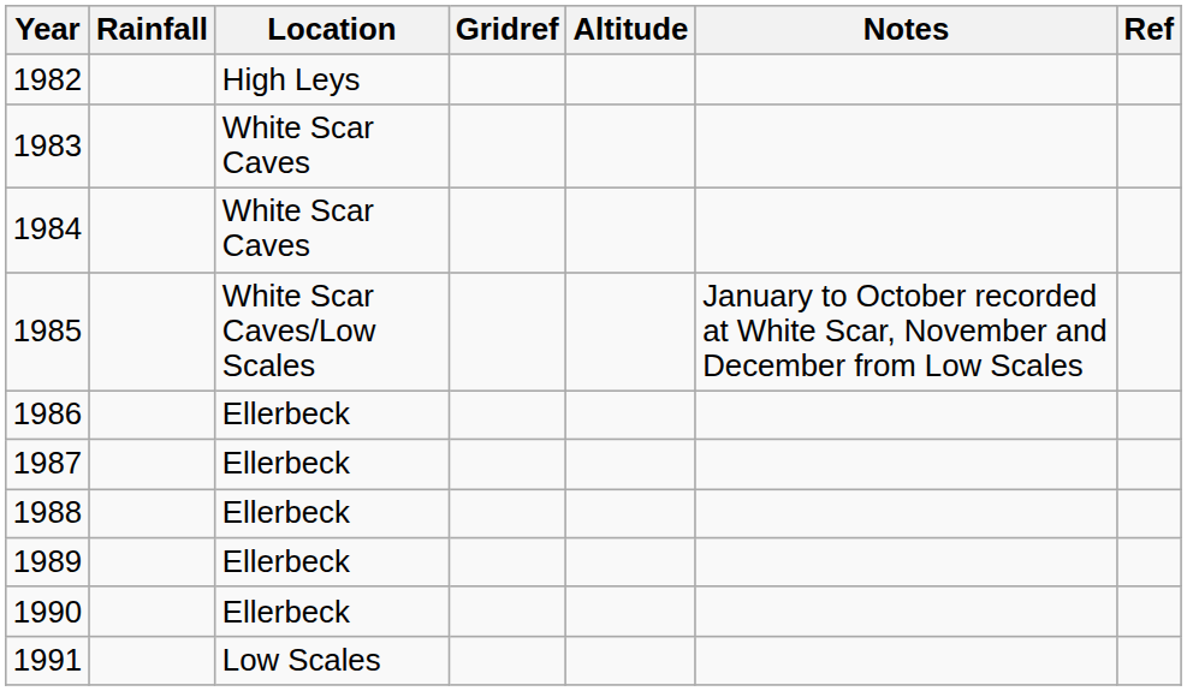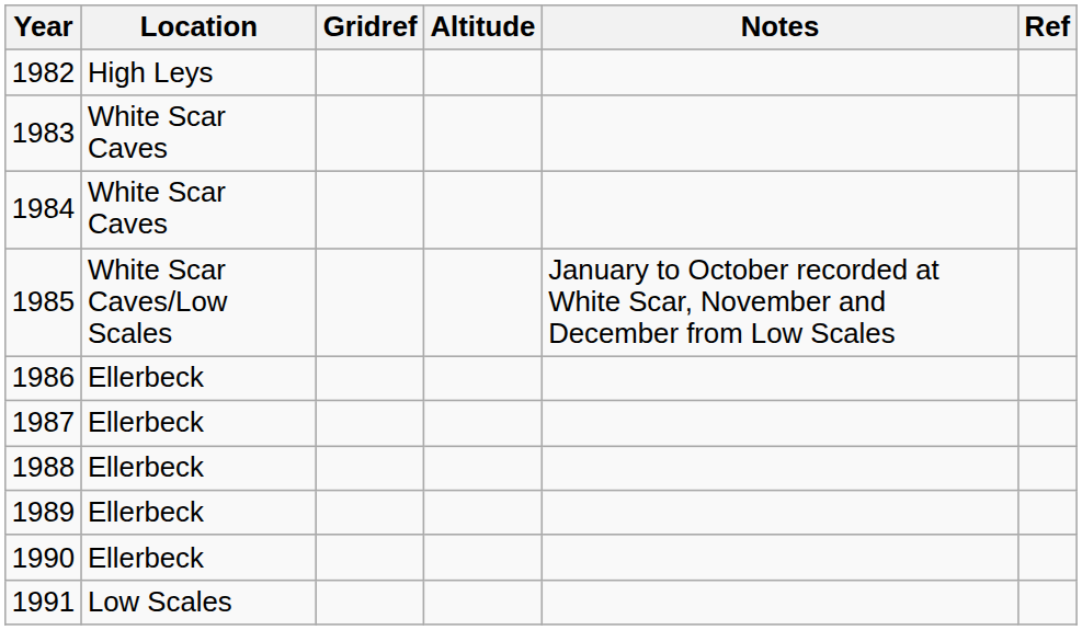- column: Rainfall
